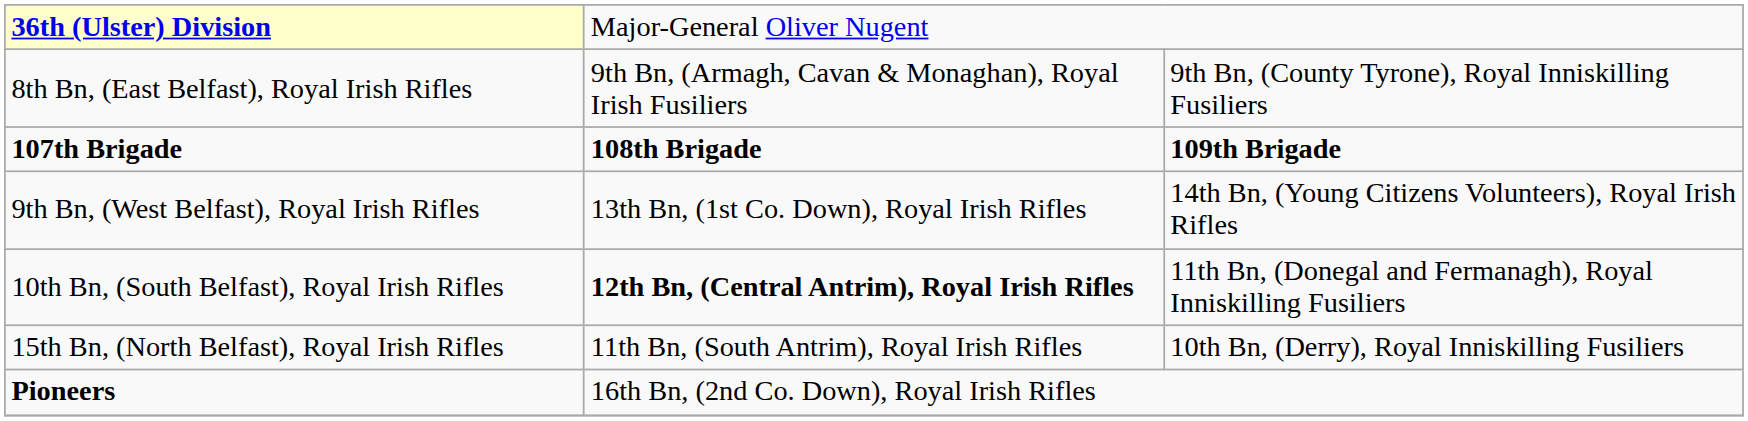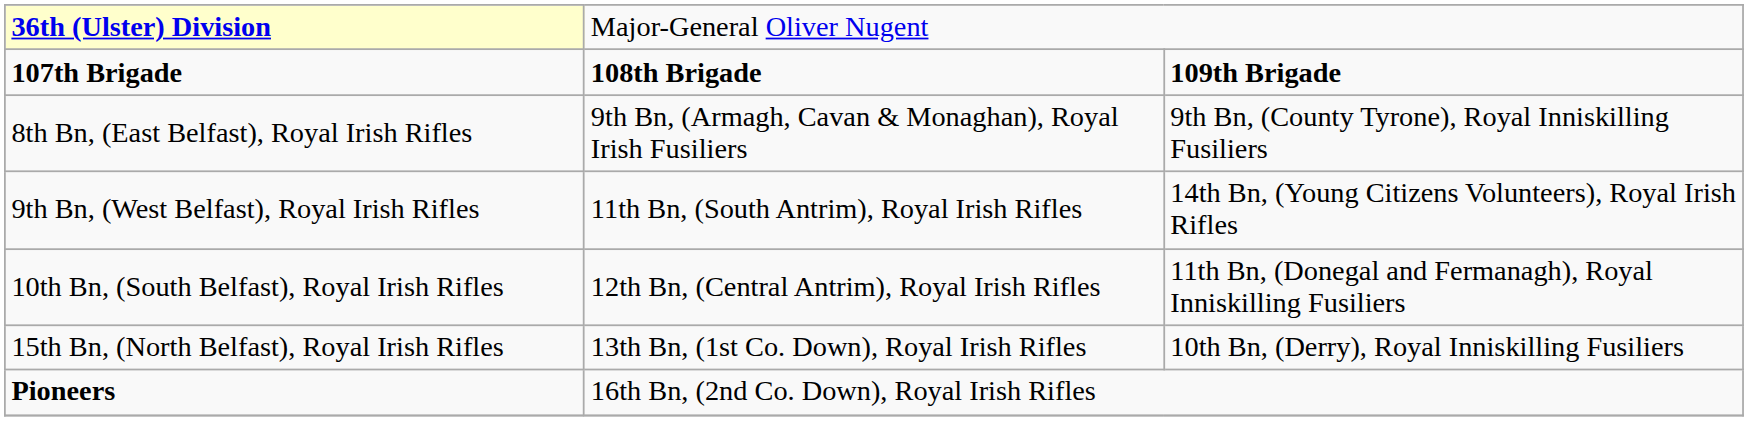rows swapped: 107th Brigade <-> 8th Bn, (East Belfast), Royal Irish Rifles
9th Bn, (West Belfast), Royal Irish Rifles | column 2: 13th Bn, (1st Co. Down), Royal Irish Rifles -> 11th Bn, (South Antrim), Royal Irish Rifles
10th Bn, (South Belfast), Royal Irish Rifles | column 2: bold -> normal
15th Bn, (North Belfast), Royal Irish Rifles | column 2: 11th Bn, (South Antrim), Royal Irish Rifles -> 13th Bn, (1st Co. Down), Royal Irish Rifles
